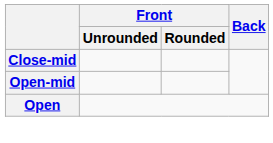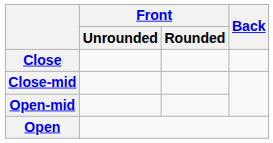+ row: Close
